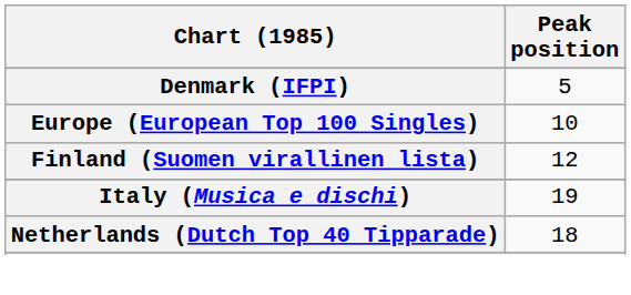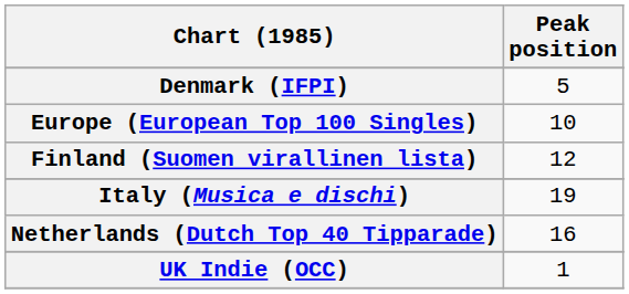Netherlands (Dutch Top 40 Tipparade) | Peak position: 18 -> 16
+ row: UK Indie (OCC) | 1
